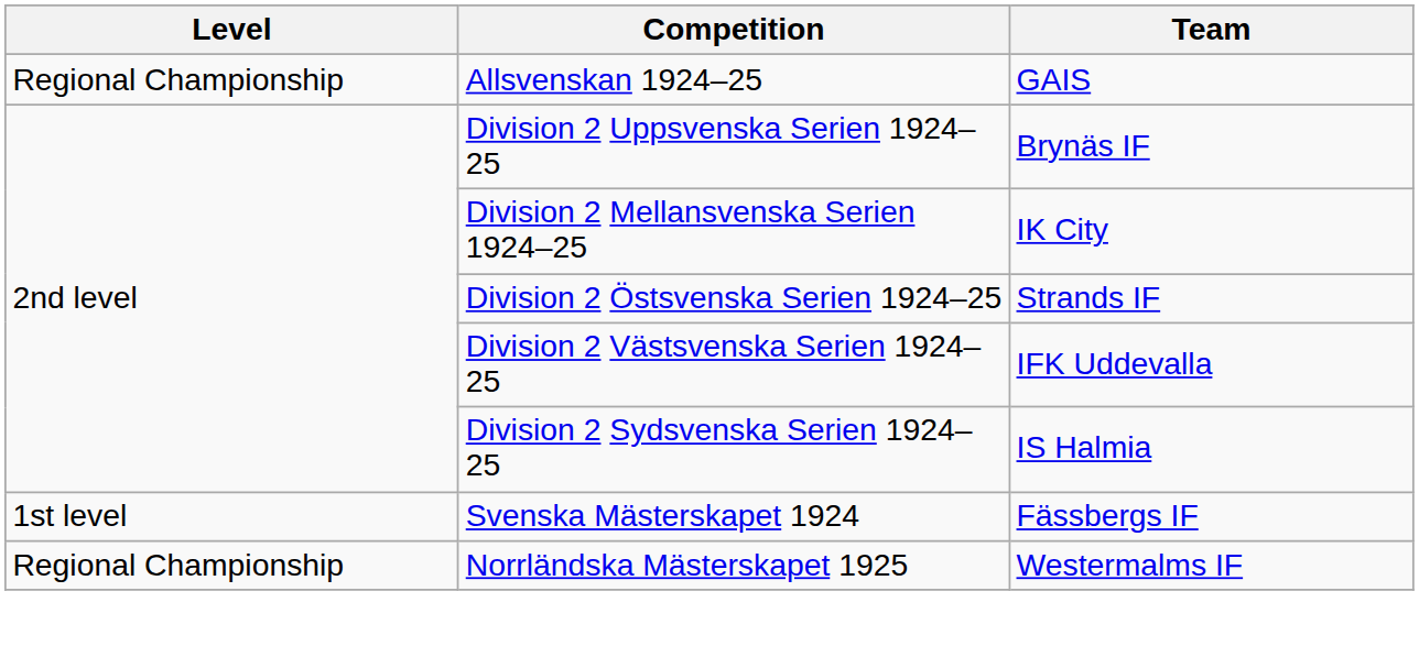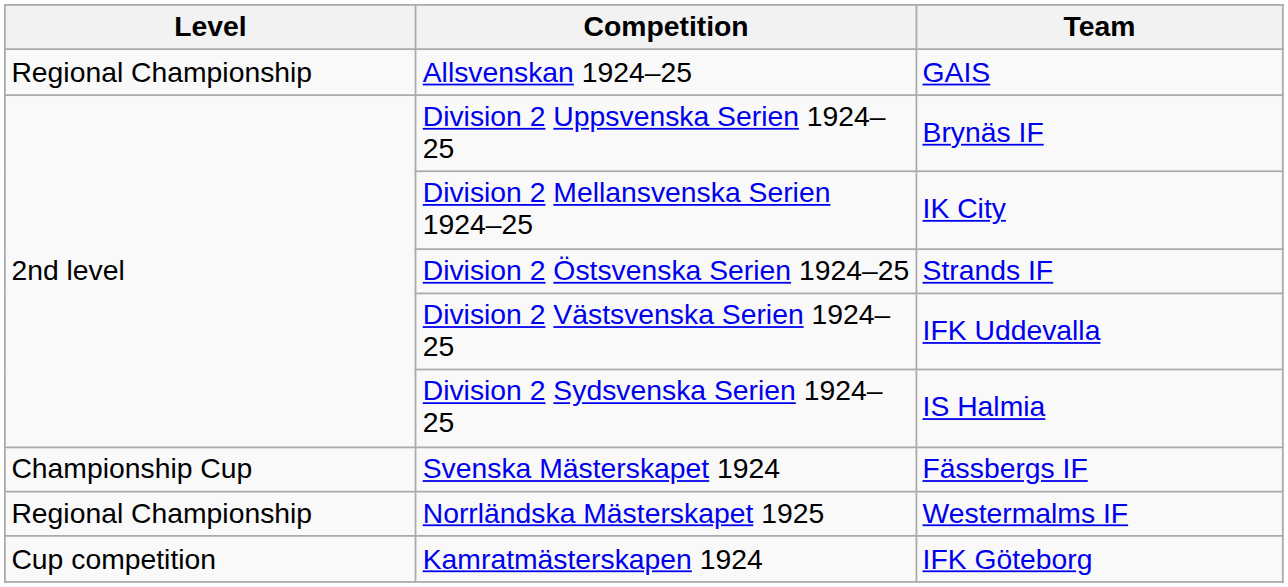Svenska Mästerskapet 1924 | Level: 1st level -> Championship Cup
+ row: Cup competition | Kamratmästerskapen 1924 | IFK Göteborg
